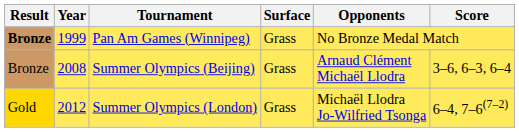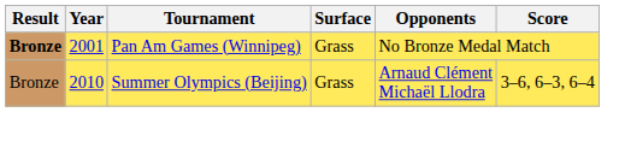Pan Am Games (Winnipeg) | Year: 1999 -> 2001
Summer Olympics (Beijing) | Year: 2008 -> 2010
- row: Gold | 2012 | Summer Olympics (London) | Grass | Michaël Llodra Jo-Wilfried Tsonga | 6–4, 7–6(7–2)
